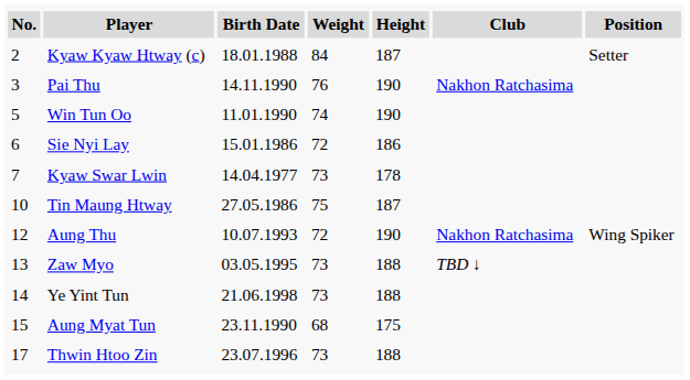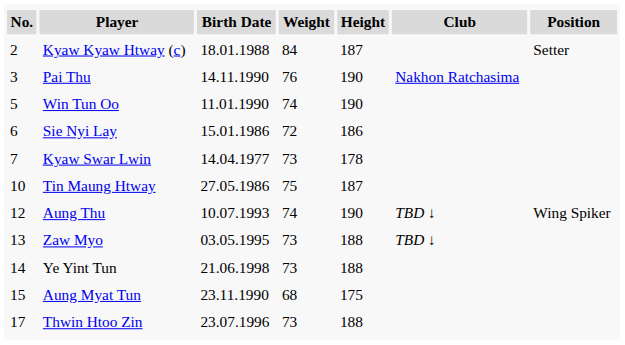Aung Thu | Weight: 72 -> 74
Aung Thu | Club: Nakhon Ratchasima -> TBD ↓
